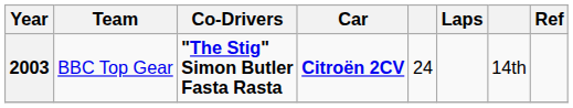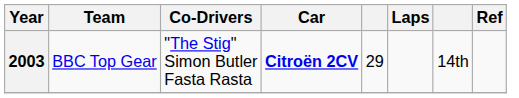2003 | Co-Drivers: bold -> normal
2003 | column 5: 24 -> 29
